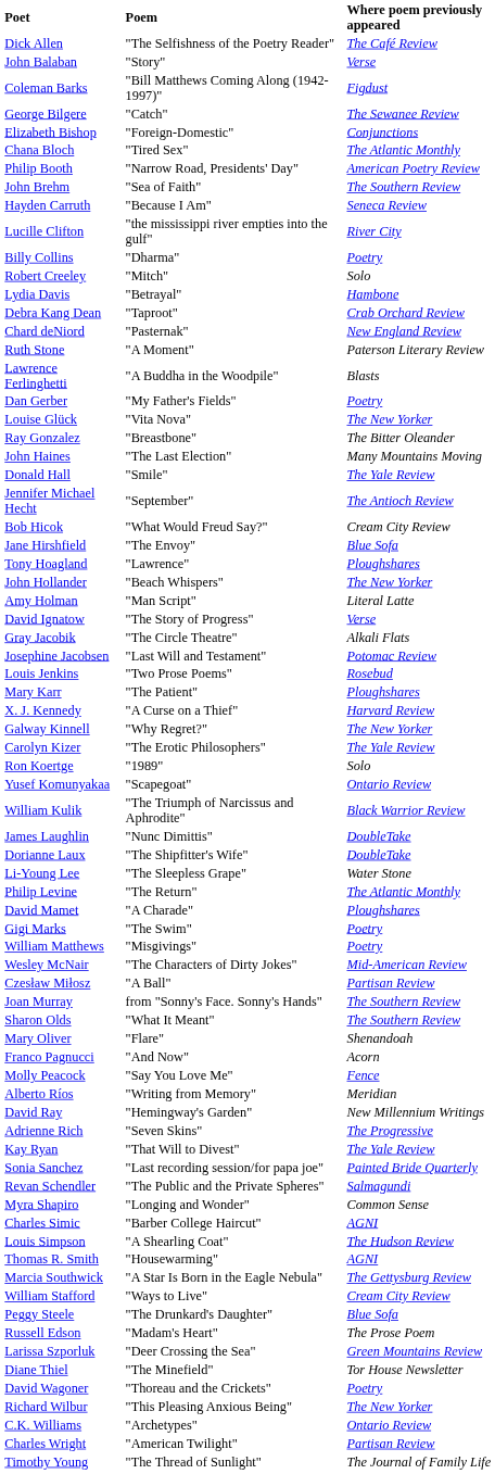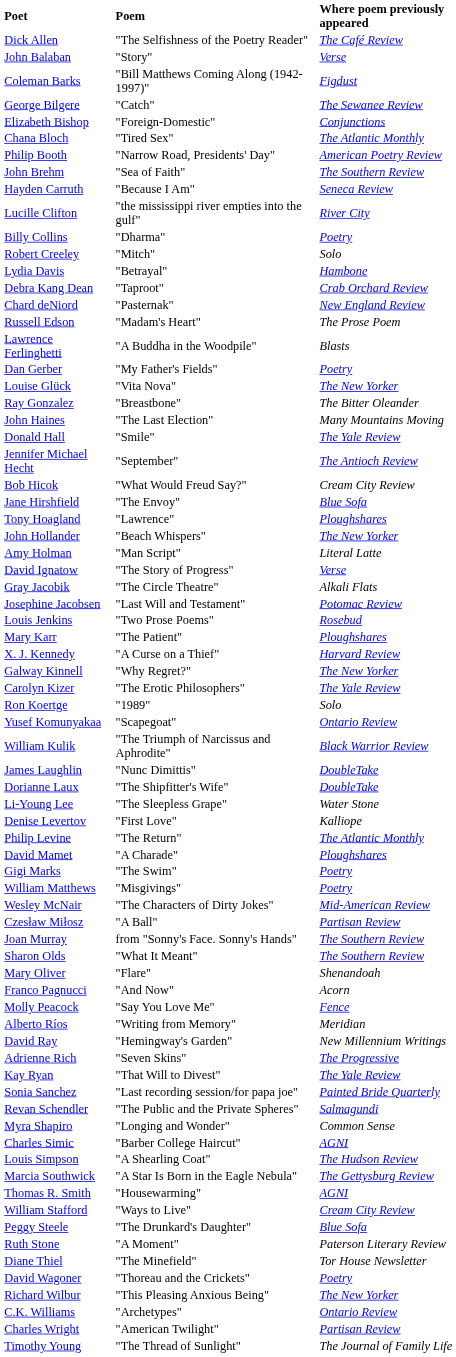rows swapped: Russell Edson <-> Ruth Stone
+ row: Denise Levertov | "First Love" | Kalliope
rows swapped: Thomas R. Smith <-> Marcia Southwick
- row: Larissa Szporluk | "Deer Crossing the Sea" | Green Mountains Review
